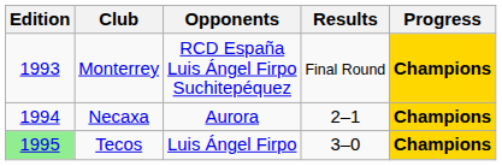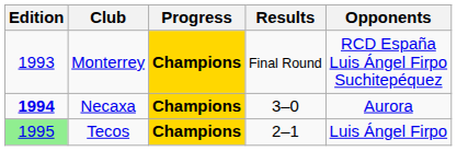columns swapped: Progress <-> Opponents
Necaxa | Edition: normal -> bold
Necaxa | Results: 2–1 -> 3–0
Tecos | Results: 3–0 -> 2–1
